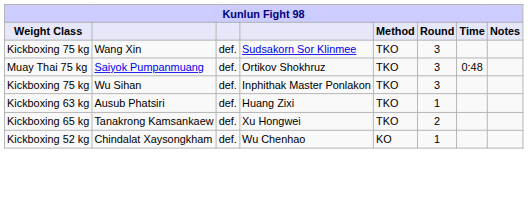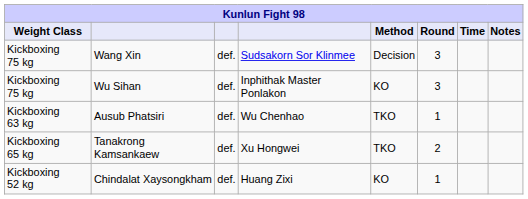Wang Xin | Method: TKO -> Decision
- row: Muay Thai 75 kg | Saiyok Pumpanmuang | def. | Ortikov Shokhruz | TKO | 3 | 0:48
Wu Sihan | Method: TKO -> KO
Ausub Phatsiri | column 4: Huang Zixi -> Wu Chenhao
Chindalat Xaysongkham | column 4: Wu Chenhao -> Huang Zixi
